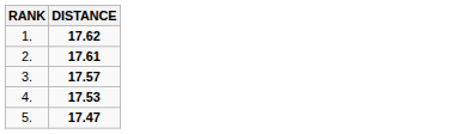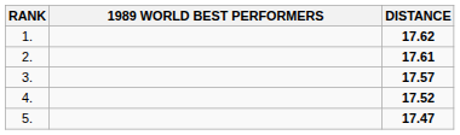+ column: 1989 WORLD BEST PERFORMERS
4. | DISTANCE: 17.53 -> 17.52
